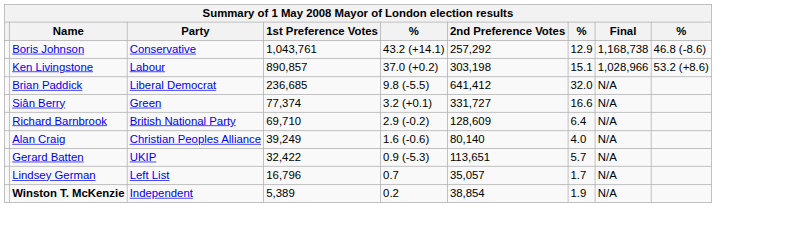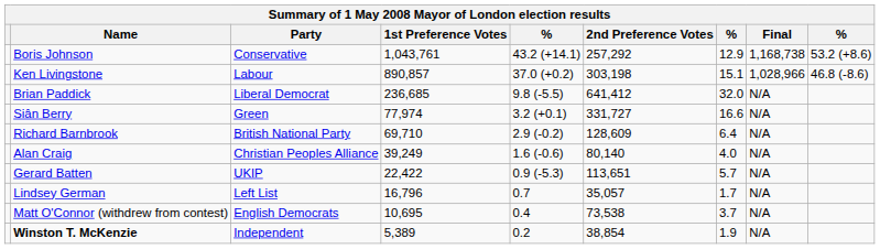Boris Johnson | column 9: 46.8 (-8.6) -> 53.2 (+8.6)
Ken Livingstone | column 9: 53.2 (+8.6) -> 46.8 (-8.6)
Siân Berry | 1st Preference Votes: 77,374 -> 77,974
Gerard Batten | 1st Preference Votes: 32,422 -> 22,422
+ row: Matt O'Connor (withdrew from contest) | English Democrats | 10,695 | 0.4 | 73,538 | 3.7 | N/A
